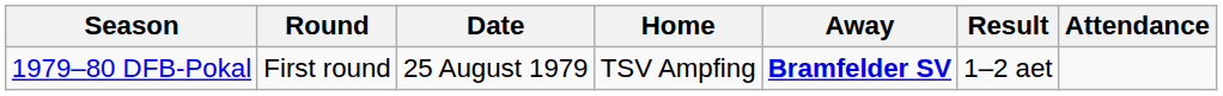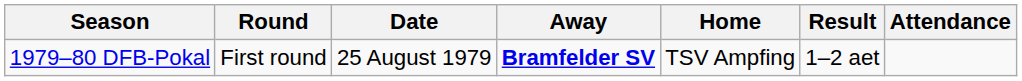columns swapped: Home <-> Away
